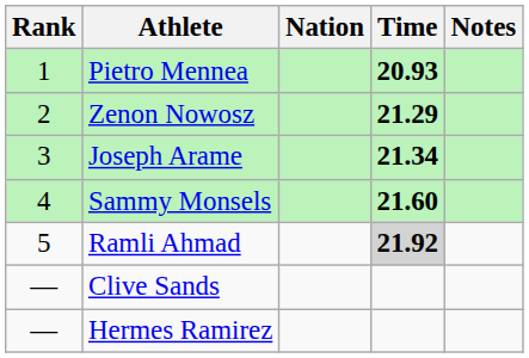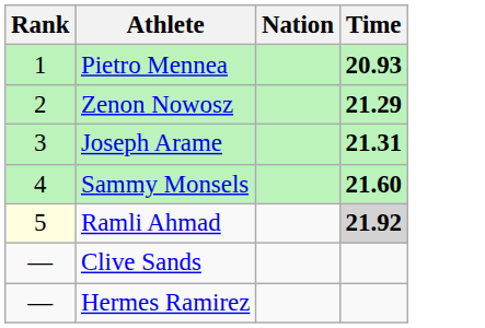- column: Notes
Joseph Arame | Time: 21.34 -> 21.31
Ramli Ahmad | Rank: no background -> lightyellow background
